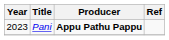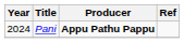Pani | Year: 2023 -> 2024
